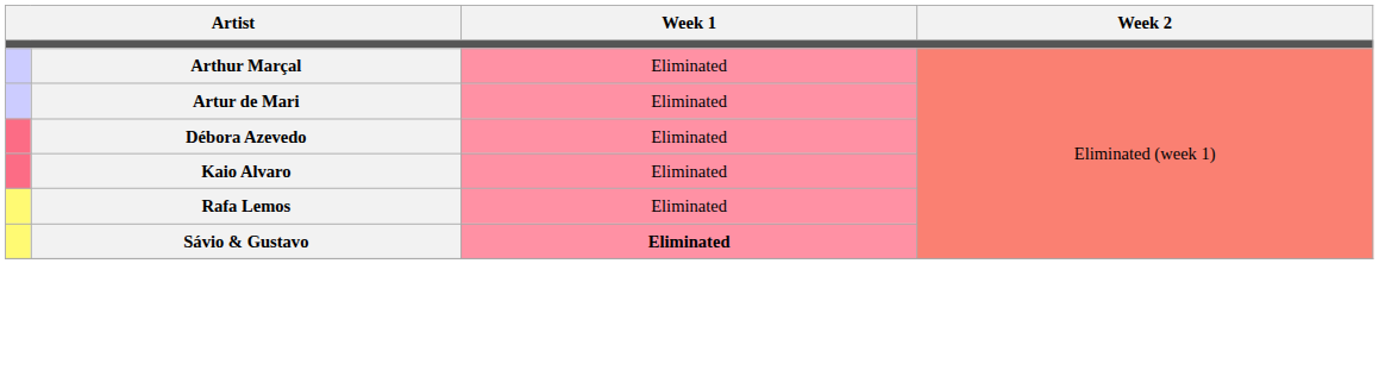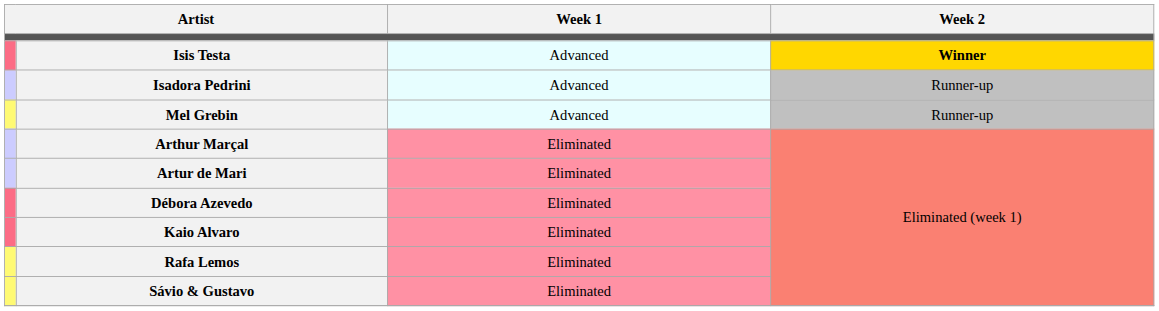+ row: Isis Testa | Advanced | Winner
+ row: Isadora Pedrini | Advanced | Runner-up
+ row: Mel Grebin | Advanced | Runner-up
Sávio & Gustavo | Week 1: bold -> normal
